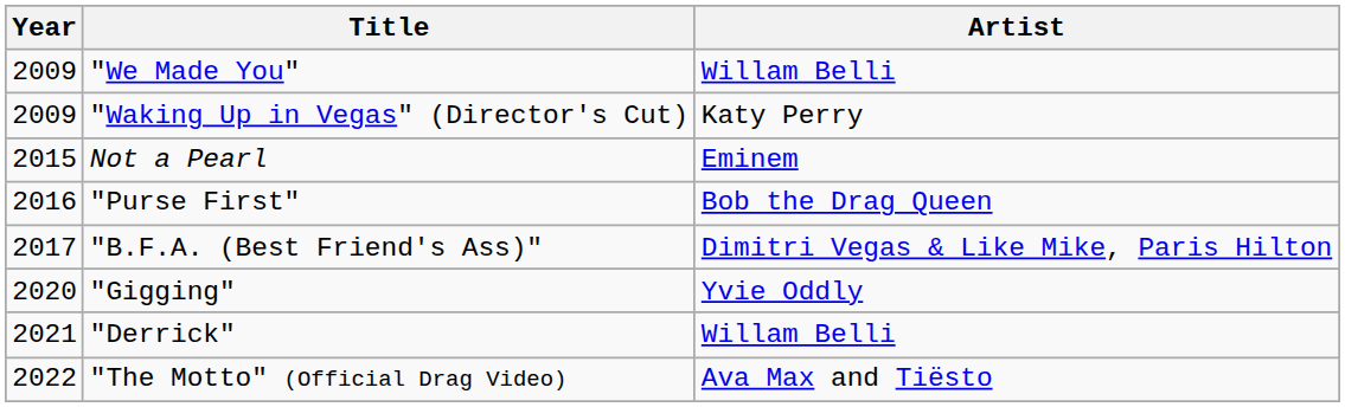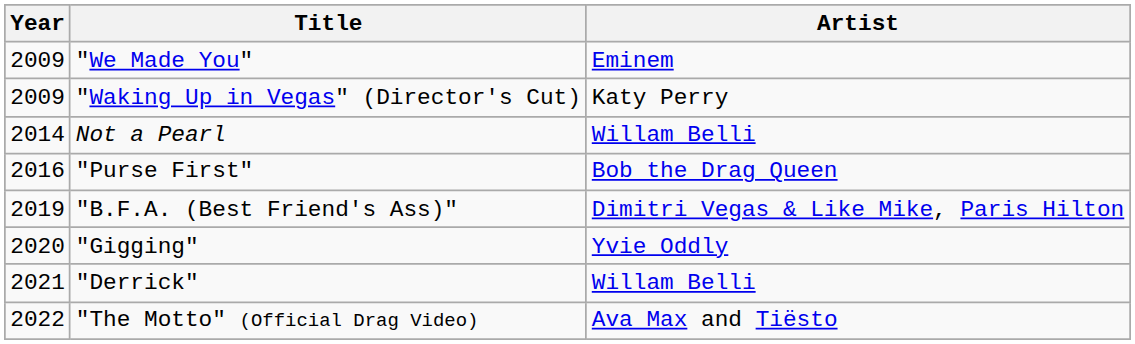"We Made You" | Artist: Willam Belli -> Eminem
Not a Pearl | Year: 2015 -> 2014
Not a Pearl | Artist: Eminem -> Willam Belli
"B.F.A. (Best Friend's Ass)" | Year: 2017 -> 2019
